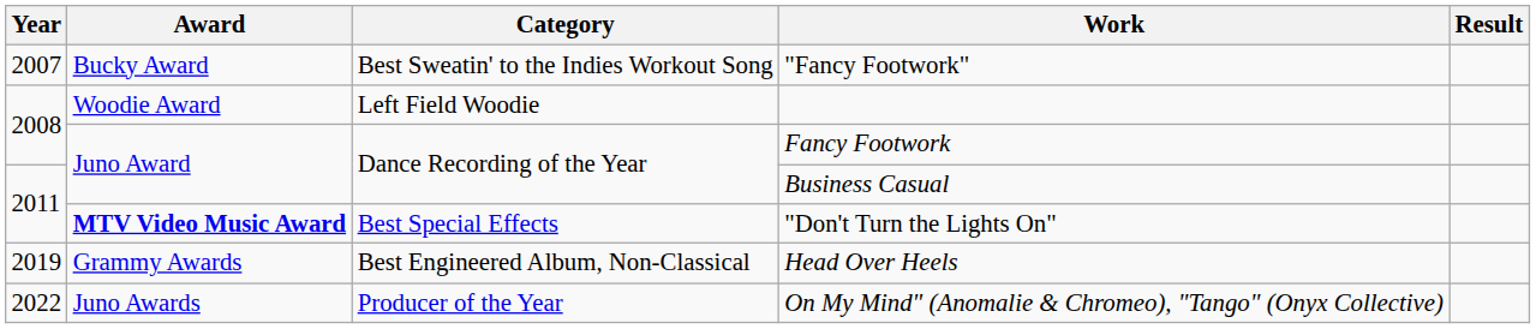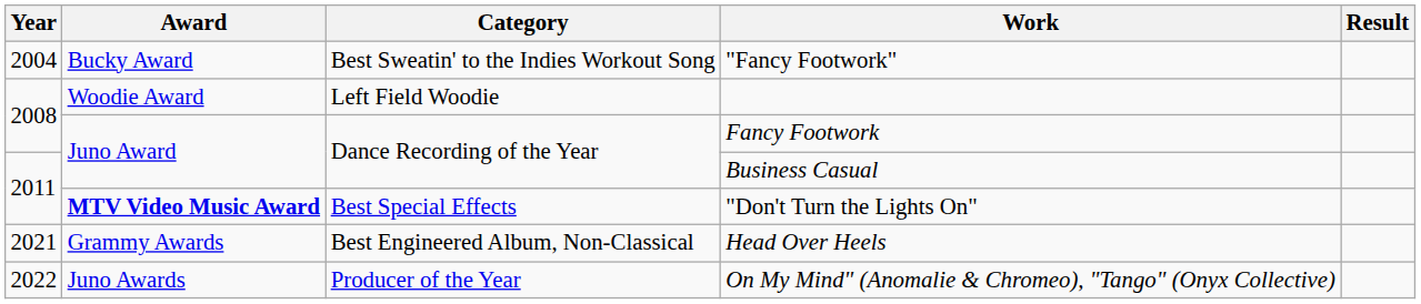"Fancy Footwork" | Year: 2007 -> 2004
Head Over Heels | Year: 2019 -> 2021
